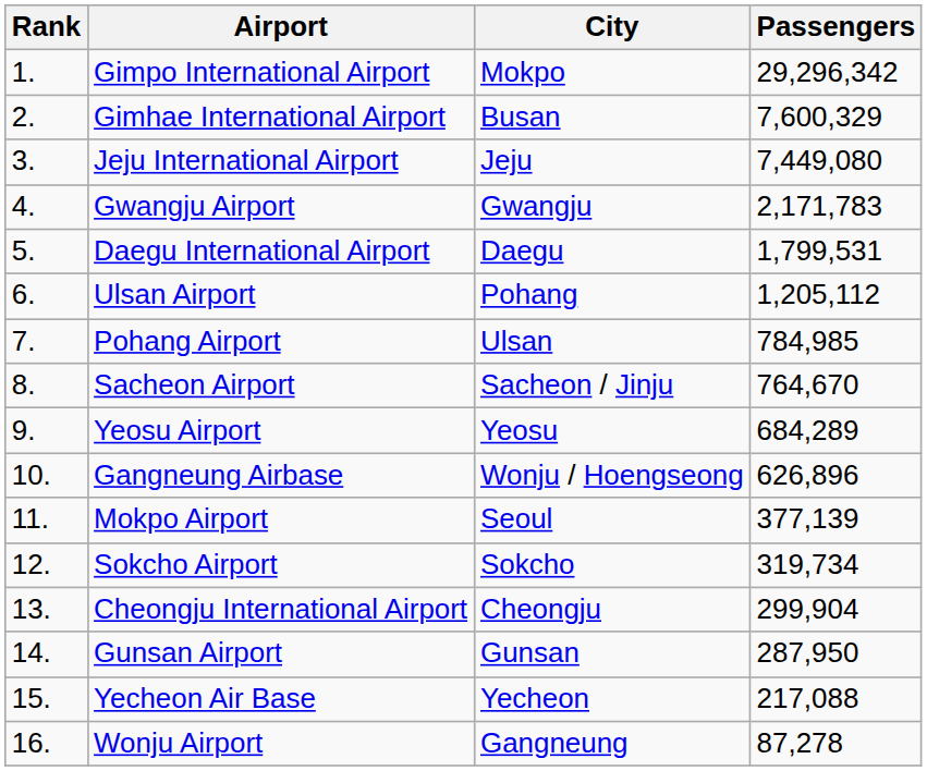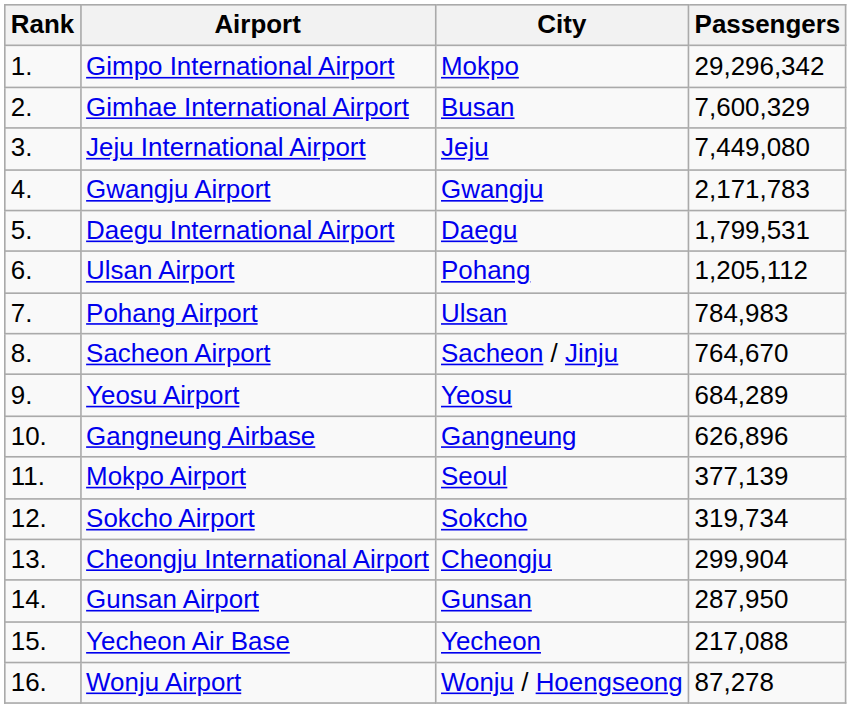Pohang Airport | Passengers: 784,985 -> 784,983
Gangneung Airbase | City: Wonju / Hoengseong -> Gangneung
Wonju Airport | City: Gangneung -> Wonju / Hoengseong
